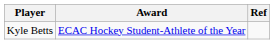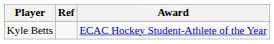columns swapped: Award <-> Ref
